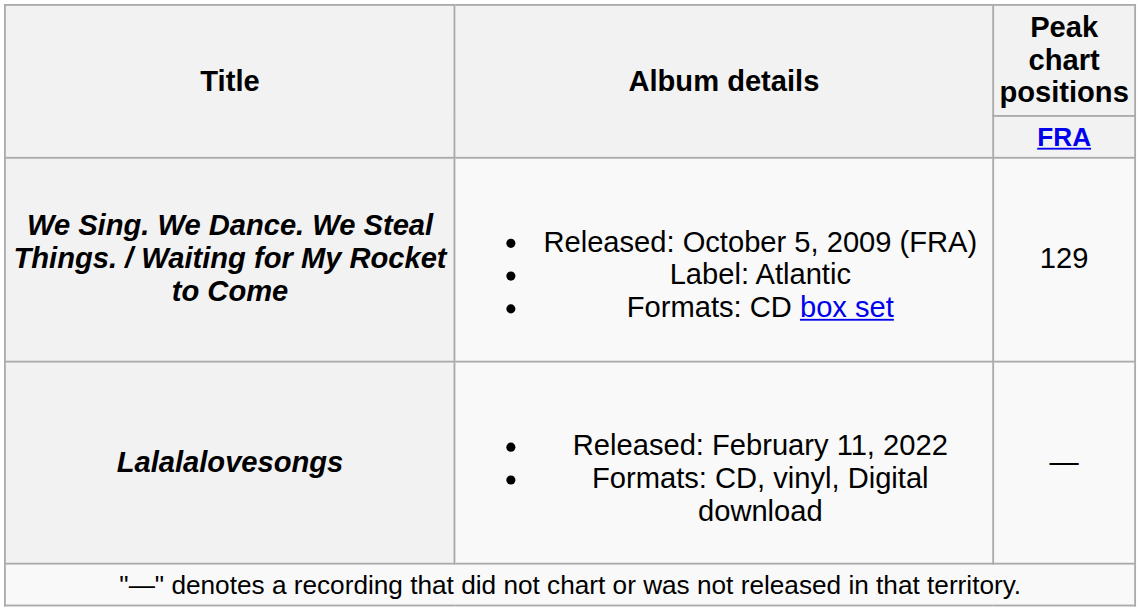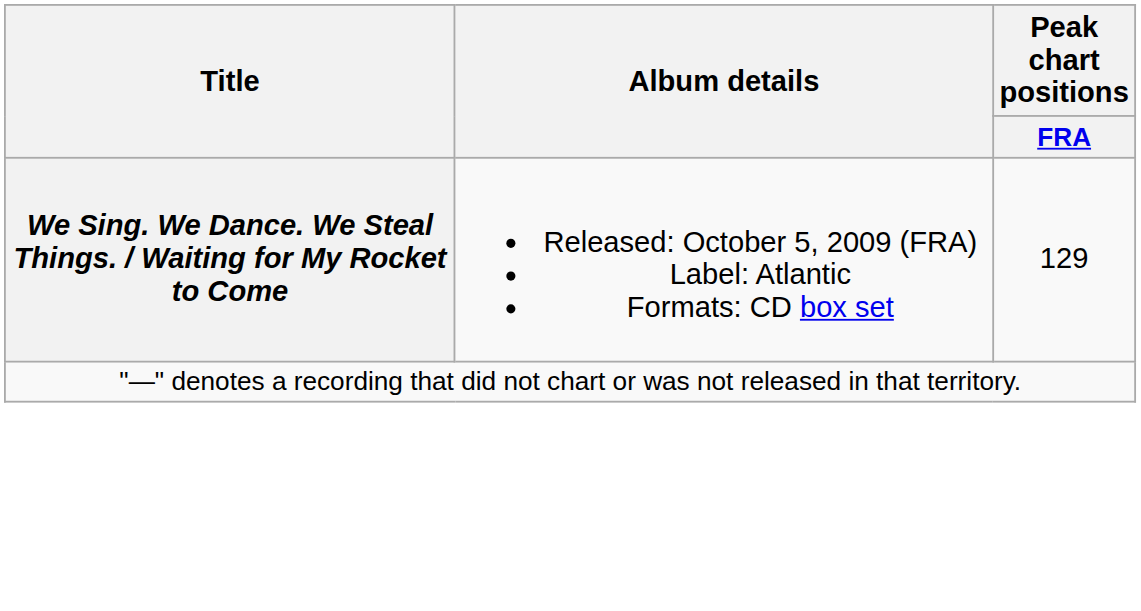- row: Lalalalovesongs | Released: February 11, 2022 Formats: CD, vinyl, Digital download | —
